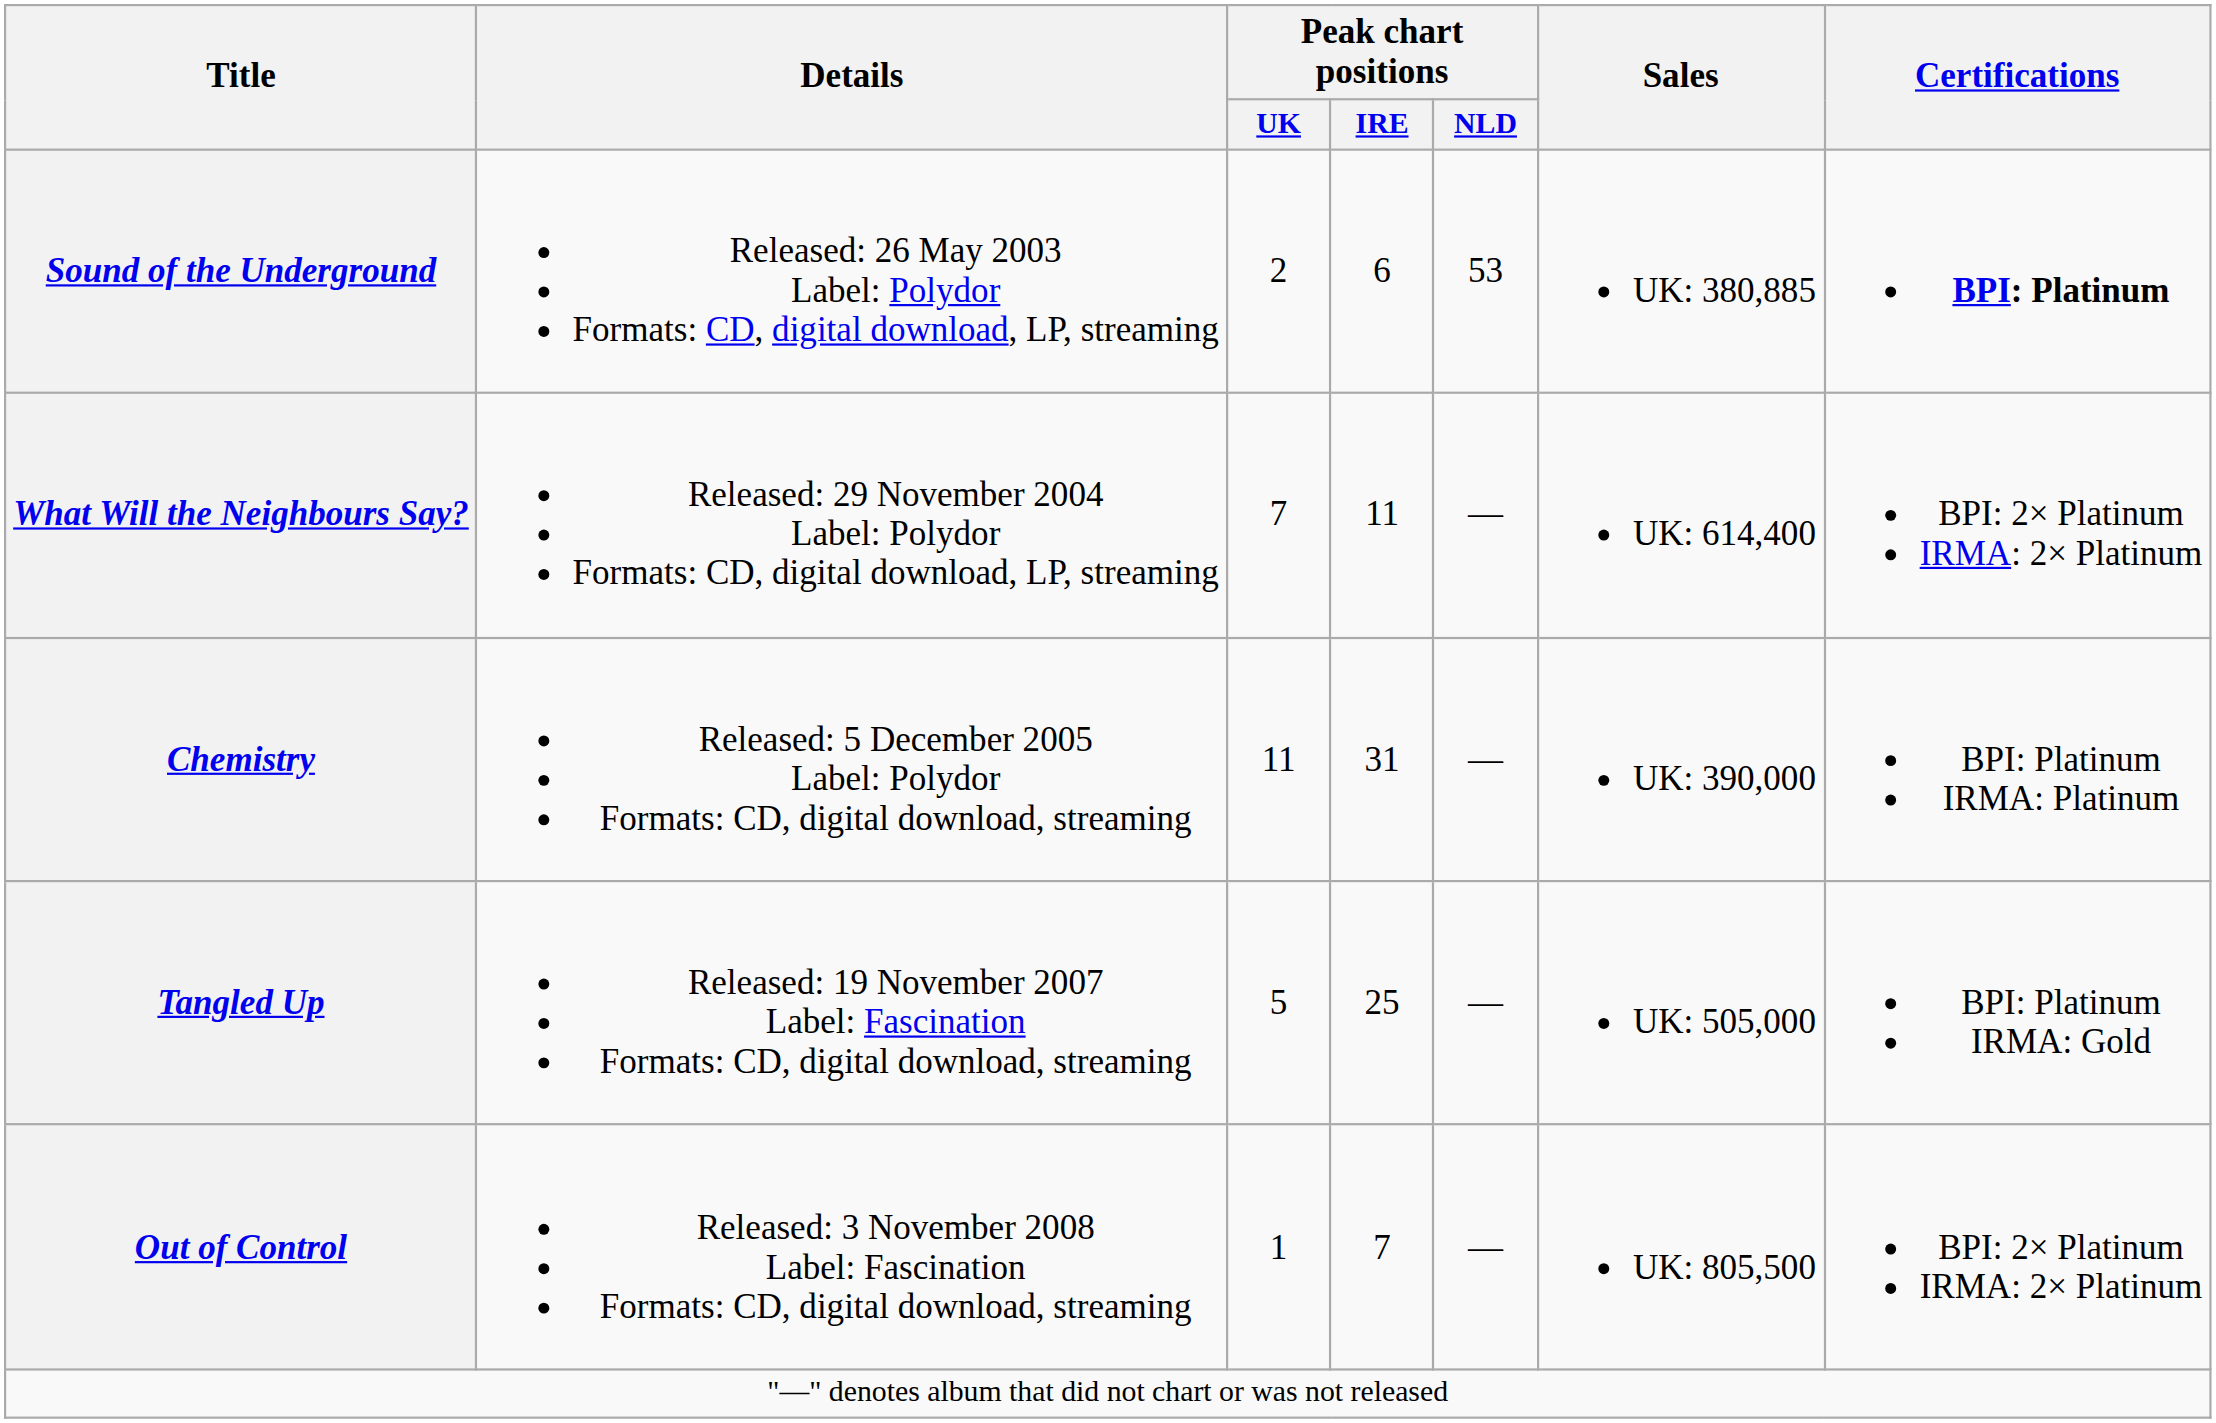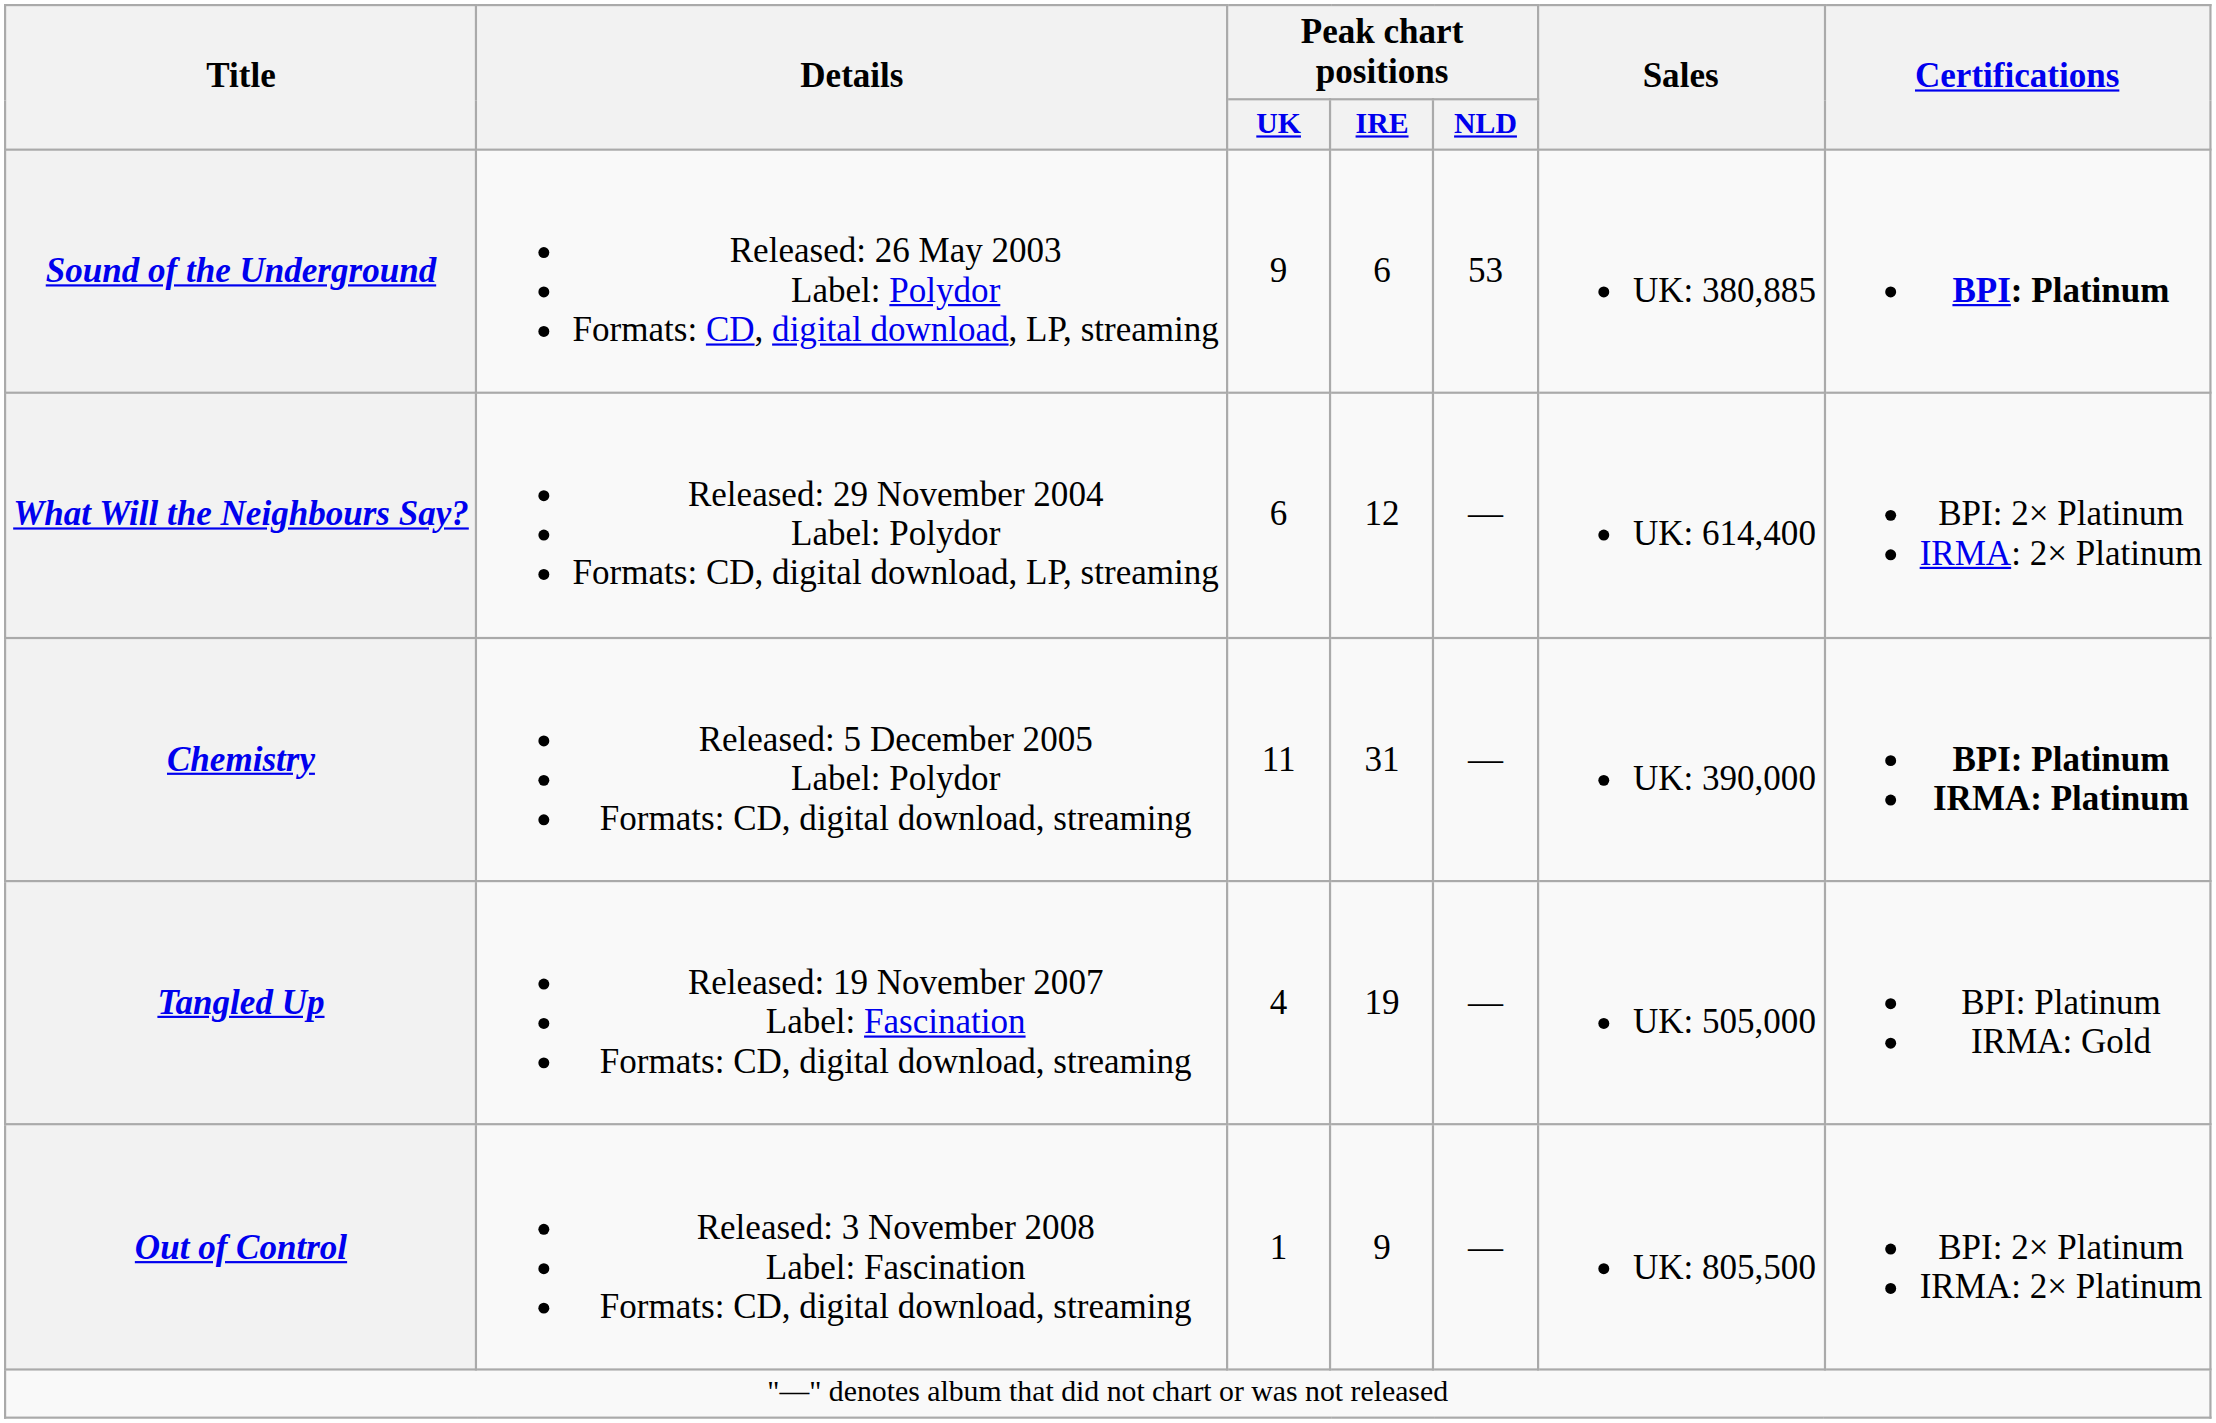Sound of the Underground | Peak chart positions / UK: 2 -> 9
What Will the Neighbours Say? | Peak chart positions / UK: 7 -> 6
What Will the Neighbours Say? | Peak chart positions / IRE: 11 -> 12
Chemistry | Certifications: normal -> bold
Tangled Up | Peak chart positions / UK: 5 -> 4
Tangled Up | Peak chart positions / IRE: 25 -> 19
Out of Control | Peak chart positions / IRE: 7 -> 9
